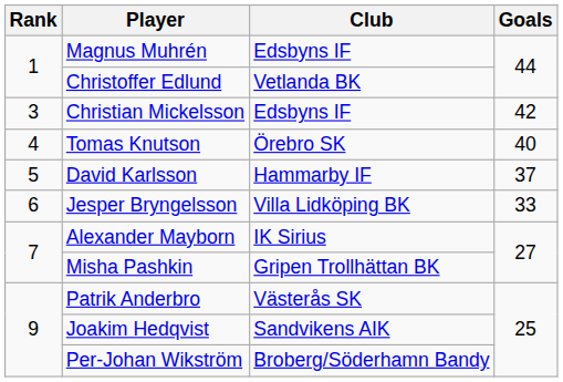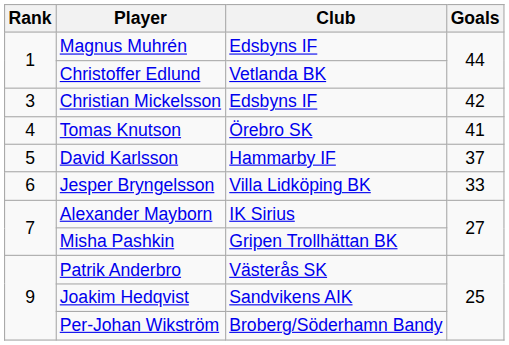Tomas Knutson | Goals: 40 -> 41
